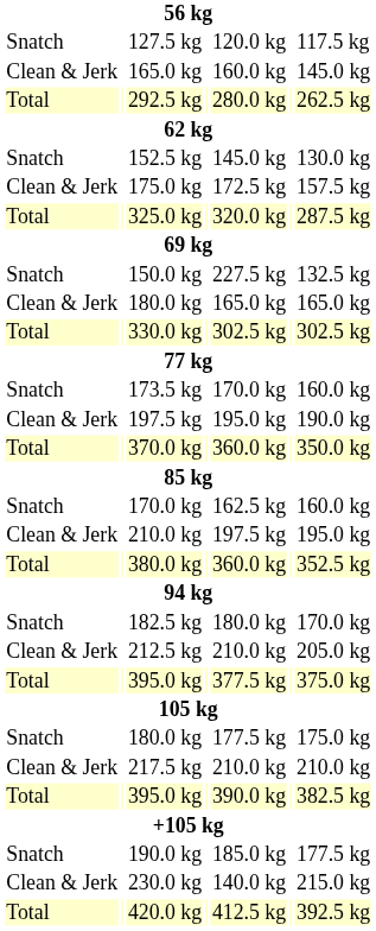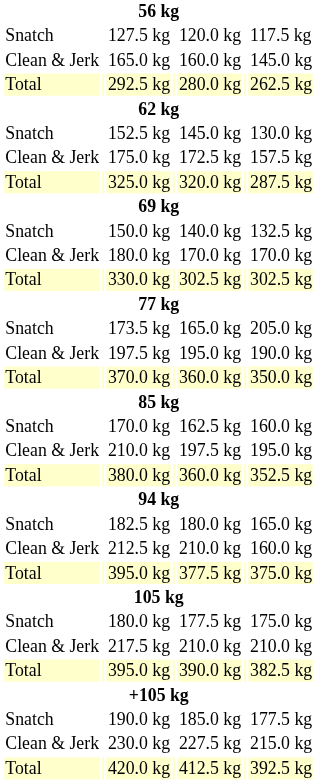150.0 kg | column 5: 227.5 kg -> 140.0 kg
Clean & Jerk / 180.0 kg | column 5: 165.0 kg -> 170.0 kg
Clean & Jerk / 180.0 kg | column 7: 165.0 kg -> 170.0 kg
173.5 kg | column 5: 170.0 kg -> 165.0 kg
173.5 kg | column 7: 160.0 kg -> 205.0 kg
182.5 kg | column 7: 170.0 kg -> 165.0 kg
212.5 kg | column 7: 205.0 kg -> 160.0 kg
230.0 kg | column 5: 140.0 kg -> 227.5 kg
